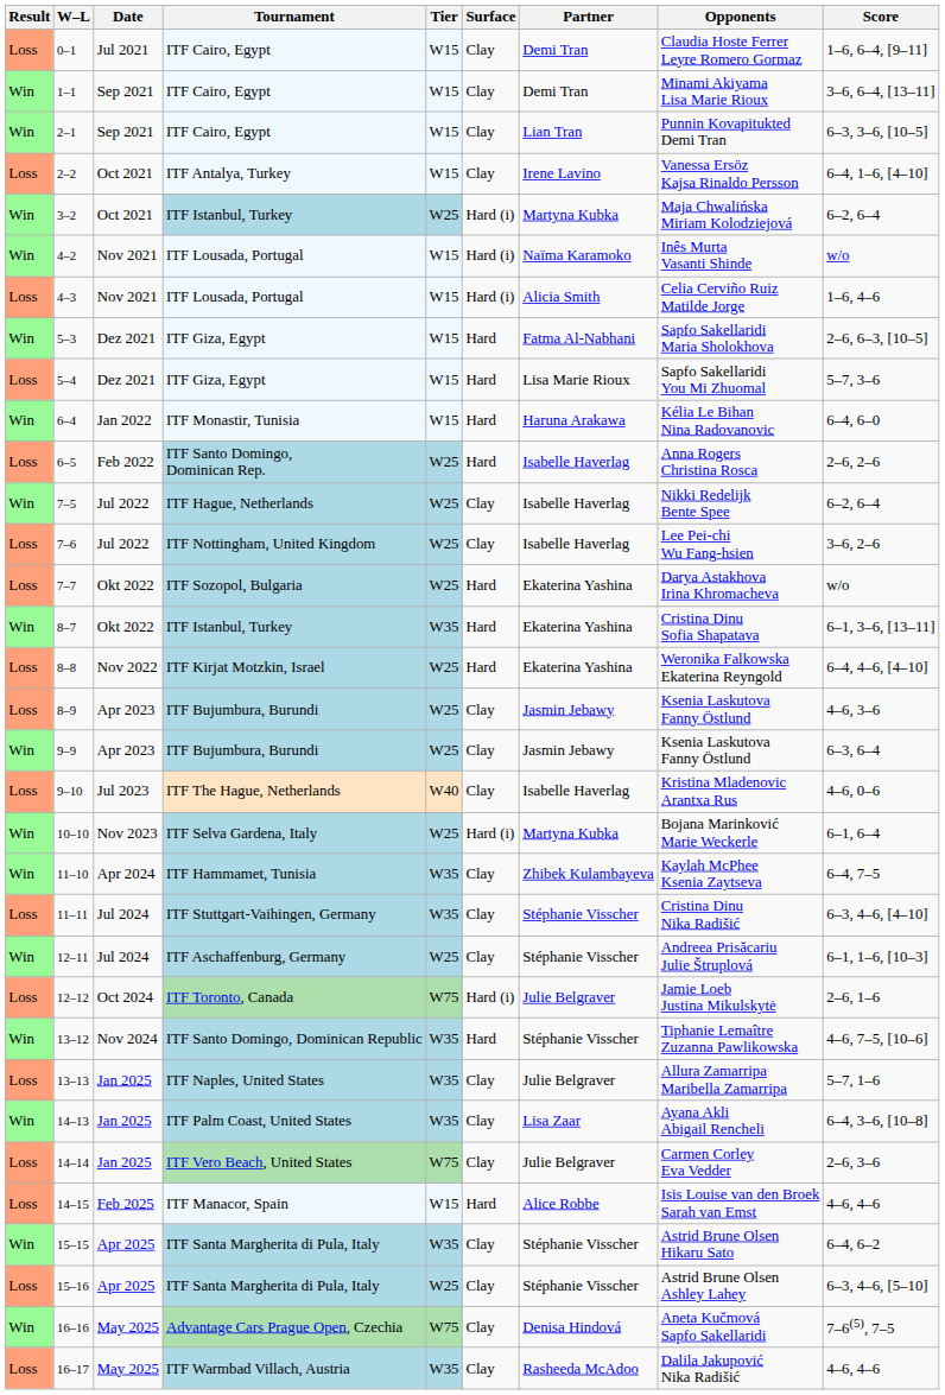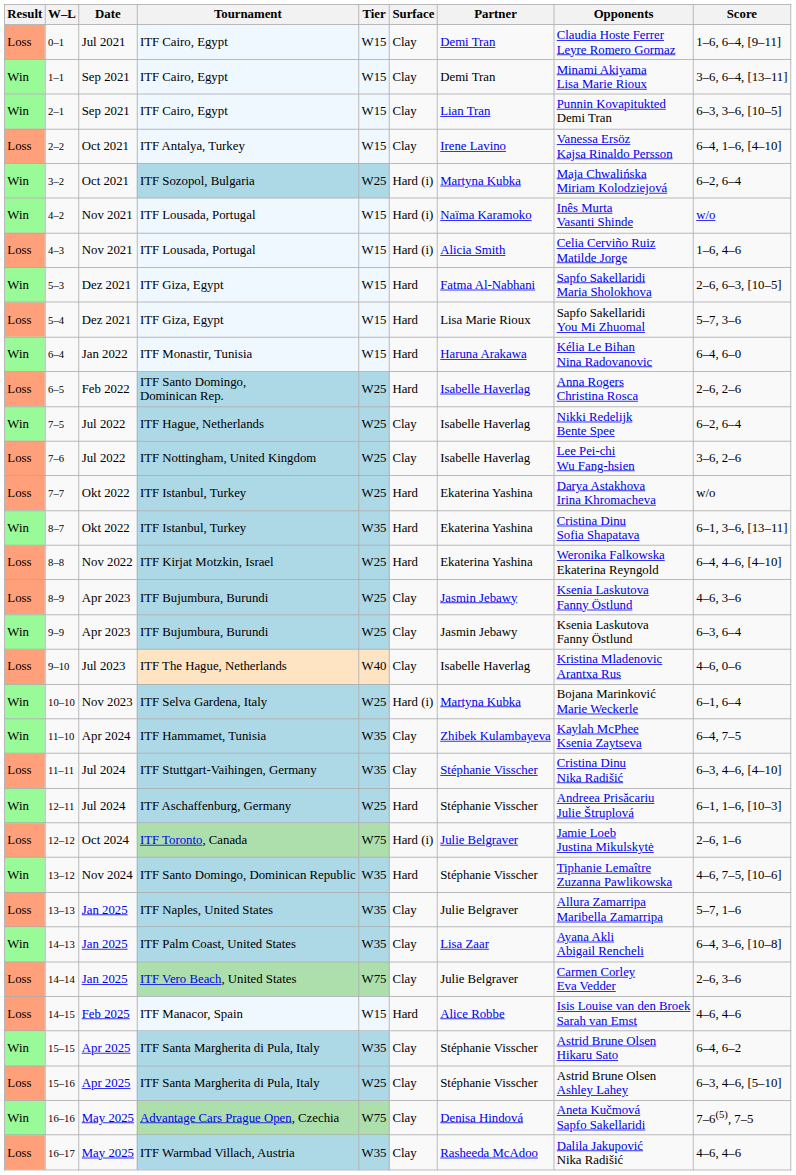3–2 | Tournament: ITF Istanbul, Turkey -> ITF Sozopol, Bulgaria
7–7 | Tournament: ITF Sozopol, Bulgaria -> ITF Istanbul, Turkey
12–11 | Surface: Clay -> Hard
